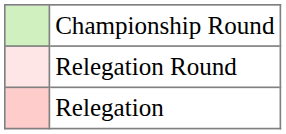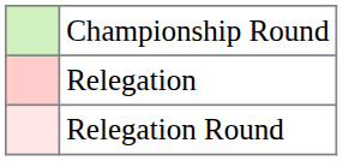rows swapped: Relegation Round <-> Relegation
